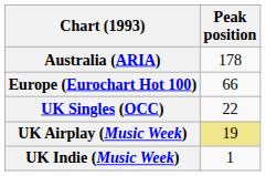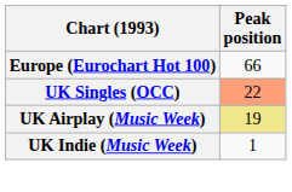- row: Australia (ARIA) | 178
UK Singles (OCC) | Peak position: no background -> lightsalmon background
